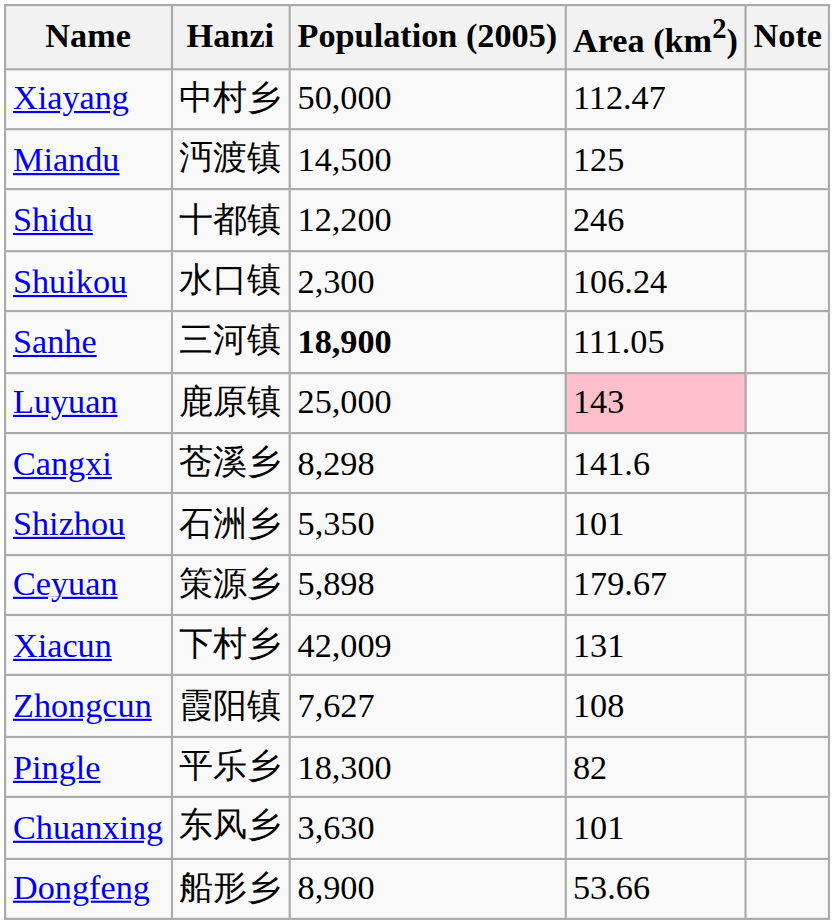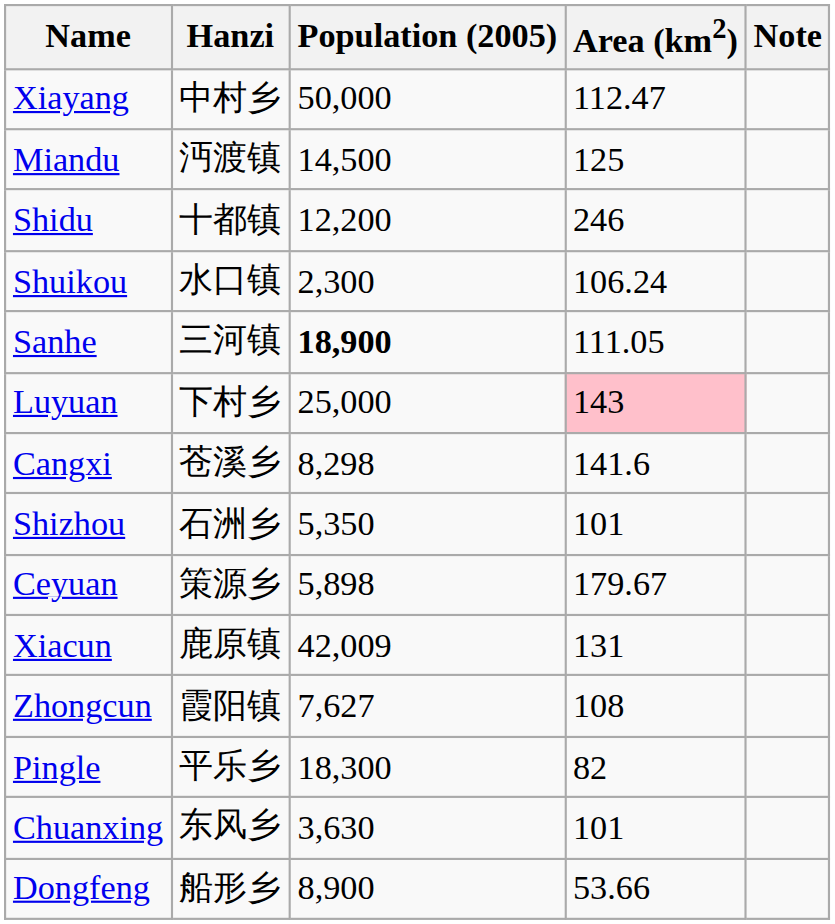Luyuan | Hanzi: 鹿原镇 -> 下村乡
Xiacun | Hanzi: 下村乡 -> 鹿原镇
